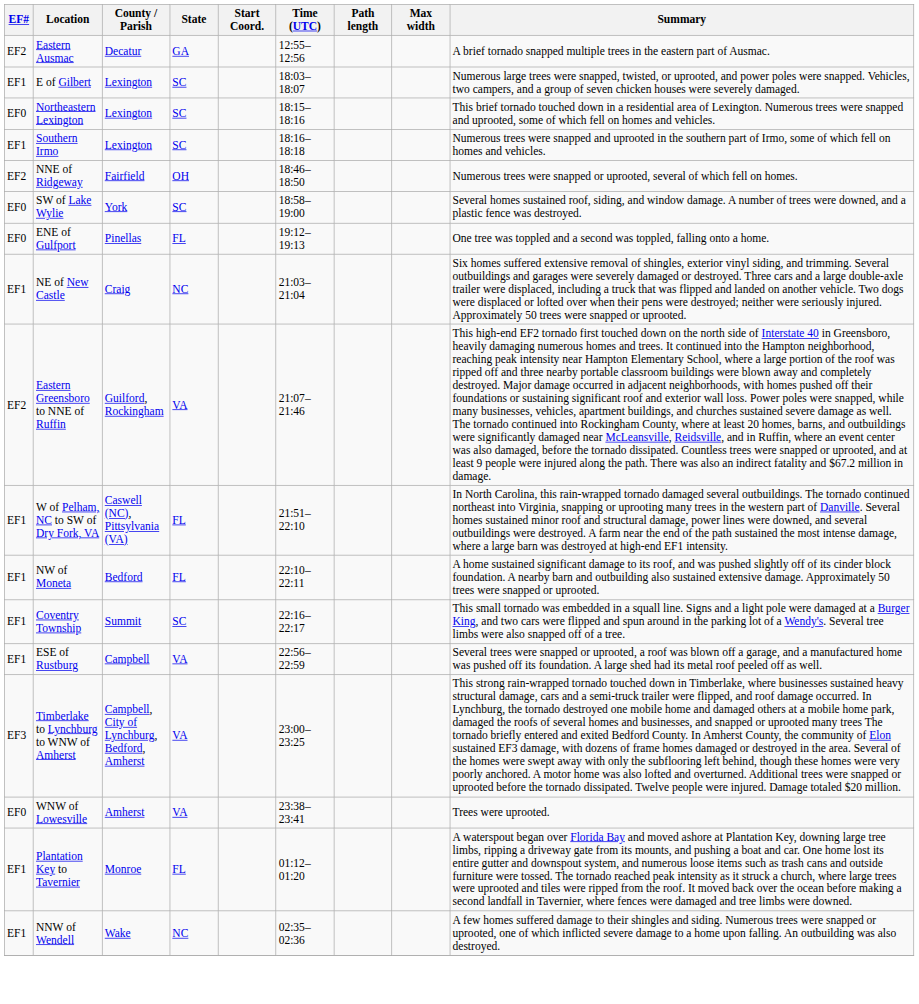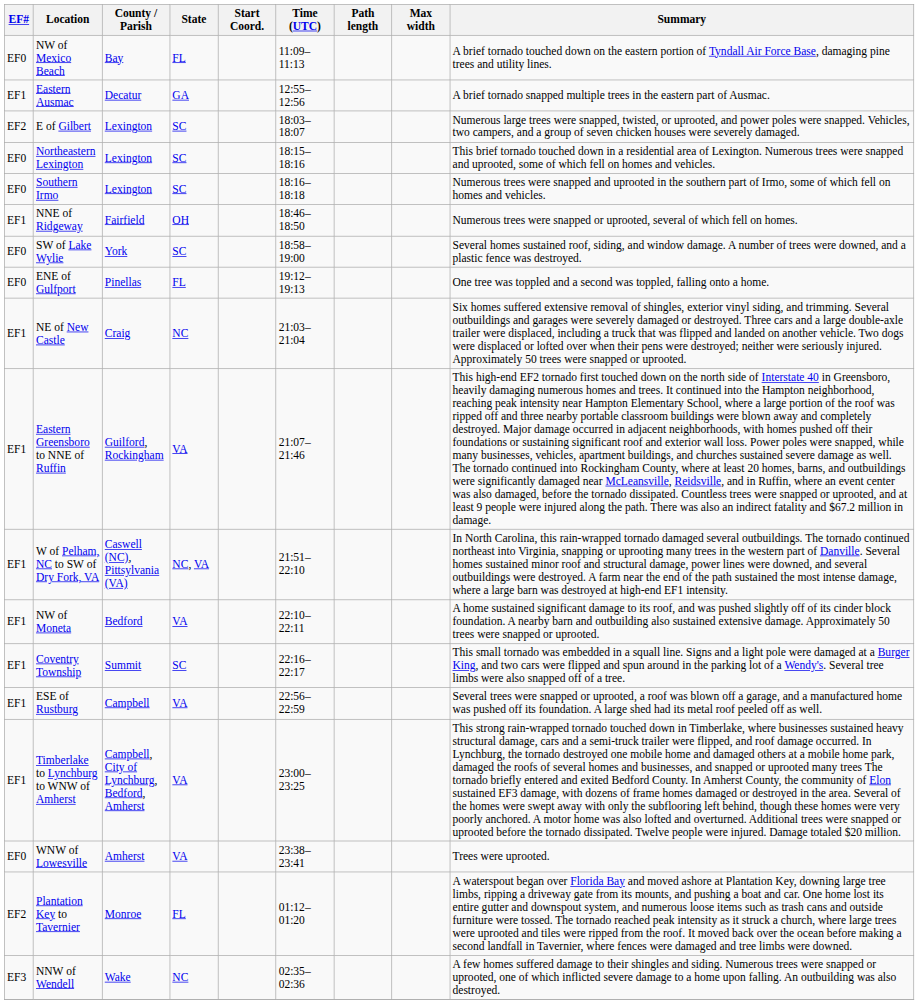+ row: EF0 | NW of Mexico Beach | Bay | FL | 11:09–11:13 | A brief tornado touched down on the eastern portion of Tyndall Air Force Base, damaging pine trees and utility lines.
Eastern Ausmac | EF#: EF2 -> EF1
E of Gilbert | EF#: EF1 -> EF2
Southern Irmo | EF#: EF1 -> EF0
NNE of Ridgeway | EF#: EF2 -> EF1
Eastern Greensboro to NNE of Ruffin | EF#: EF2 -> EF1
W of Pelham, NC to SW of Dry Fork, VA | State: FL -> NC, VA
NW of Moneta | State: FL -> VA
Timberlake to Lynchburg to WNW of Amherst | EF#: EF3 -> EF1
Plantation Key to Tavernier | EF#: EF1 -> EF2
NNW of Wendell | EF#: EF1 -> EF3
